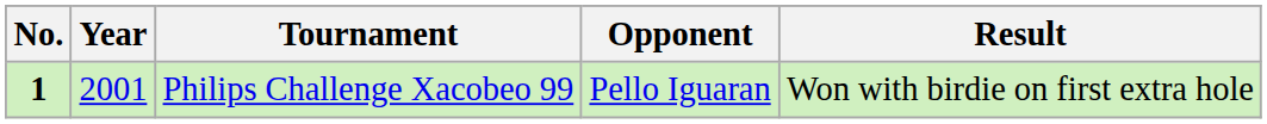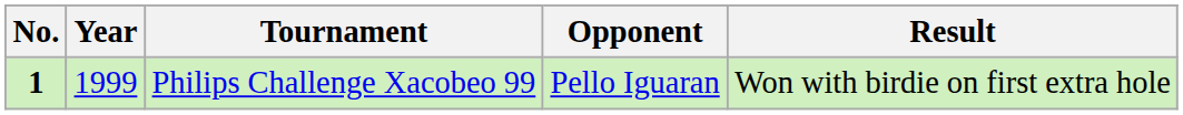Philips Challenge Xacobeo 99 | Year: 2001 -> 1999
